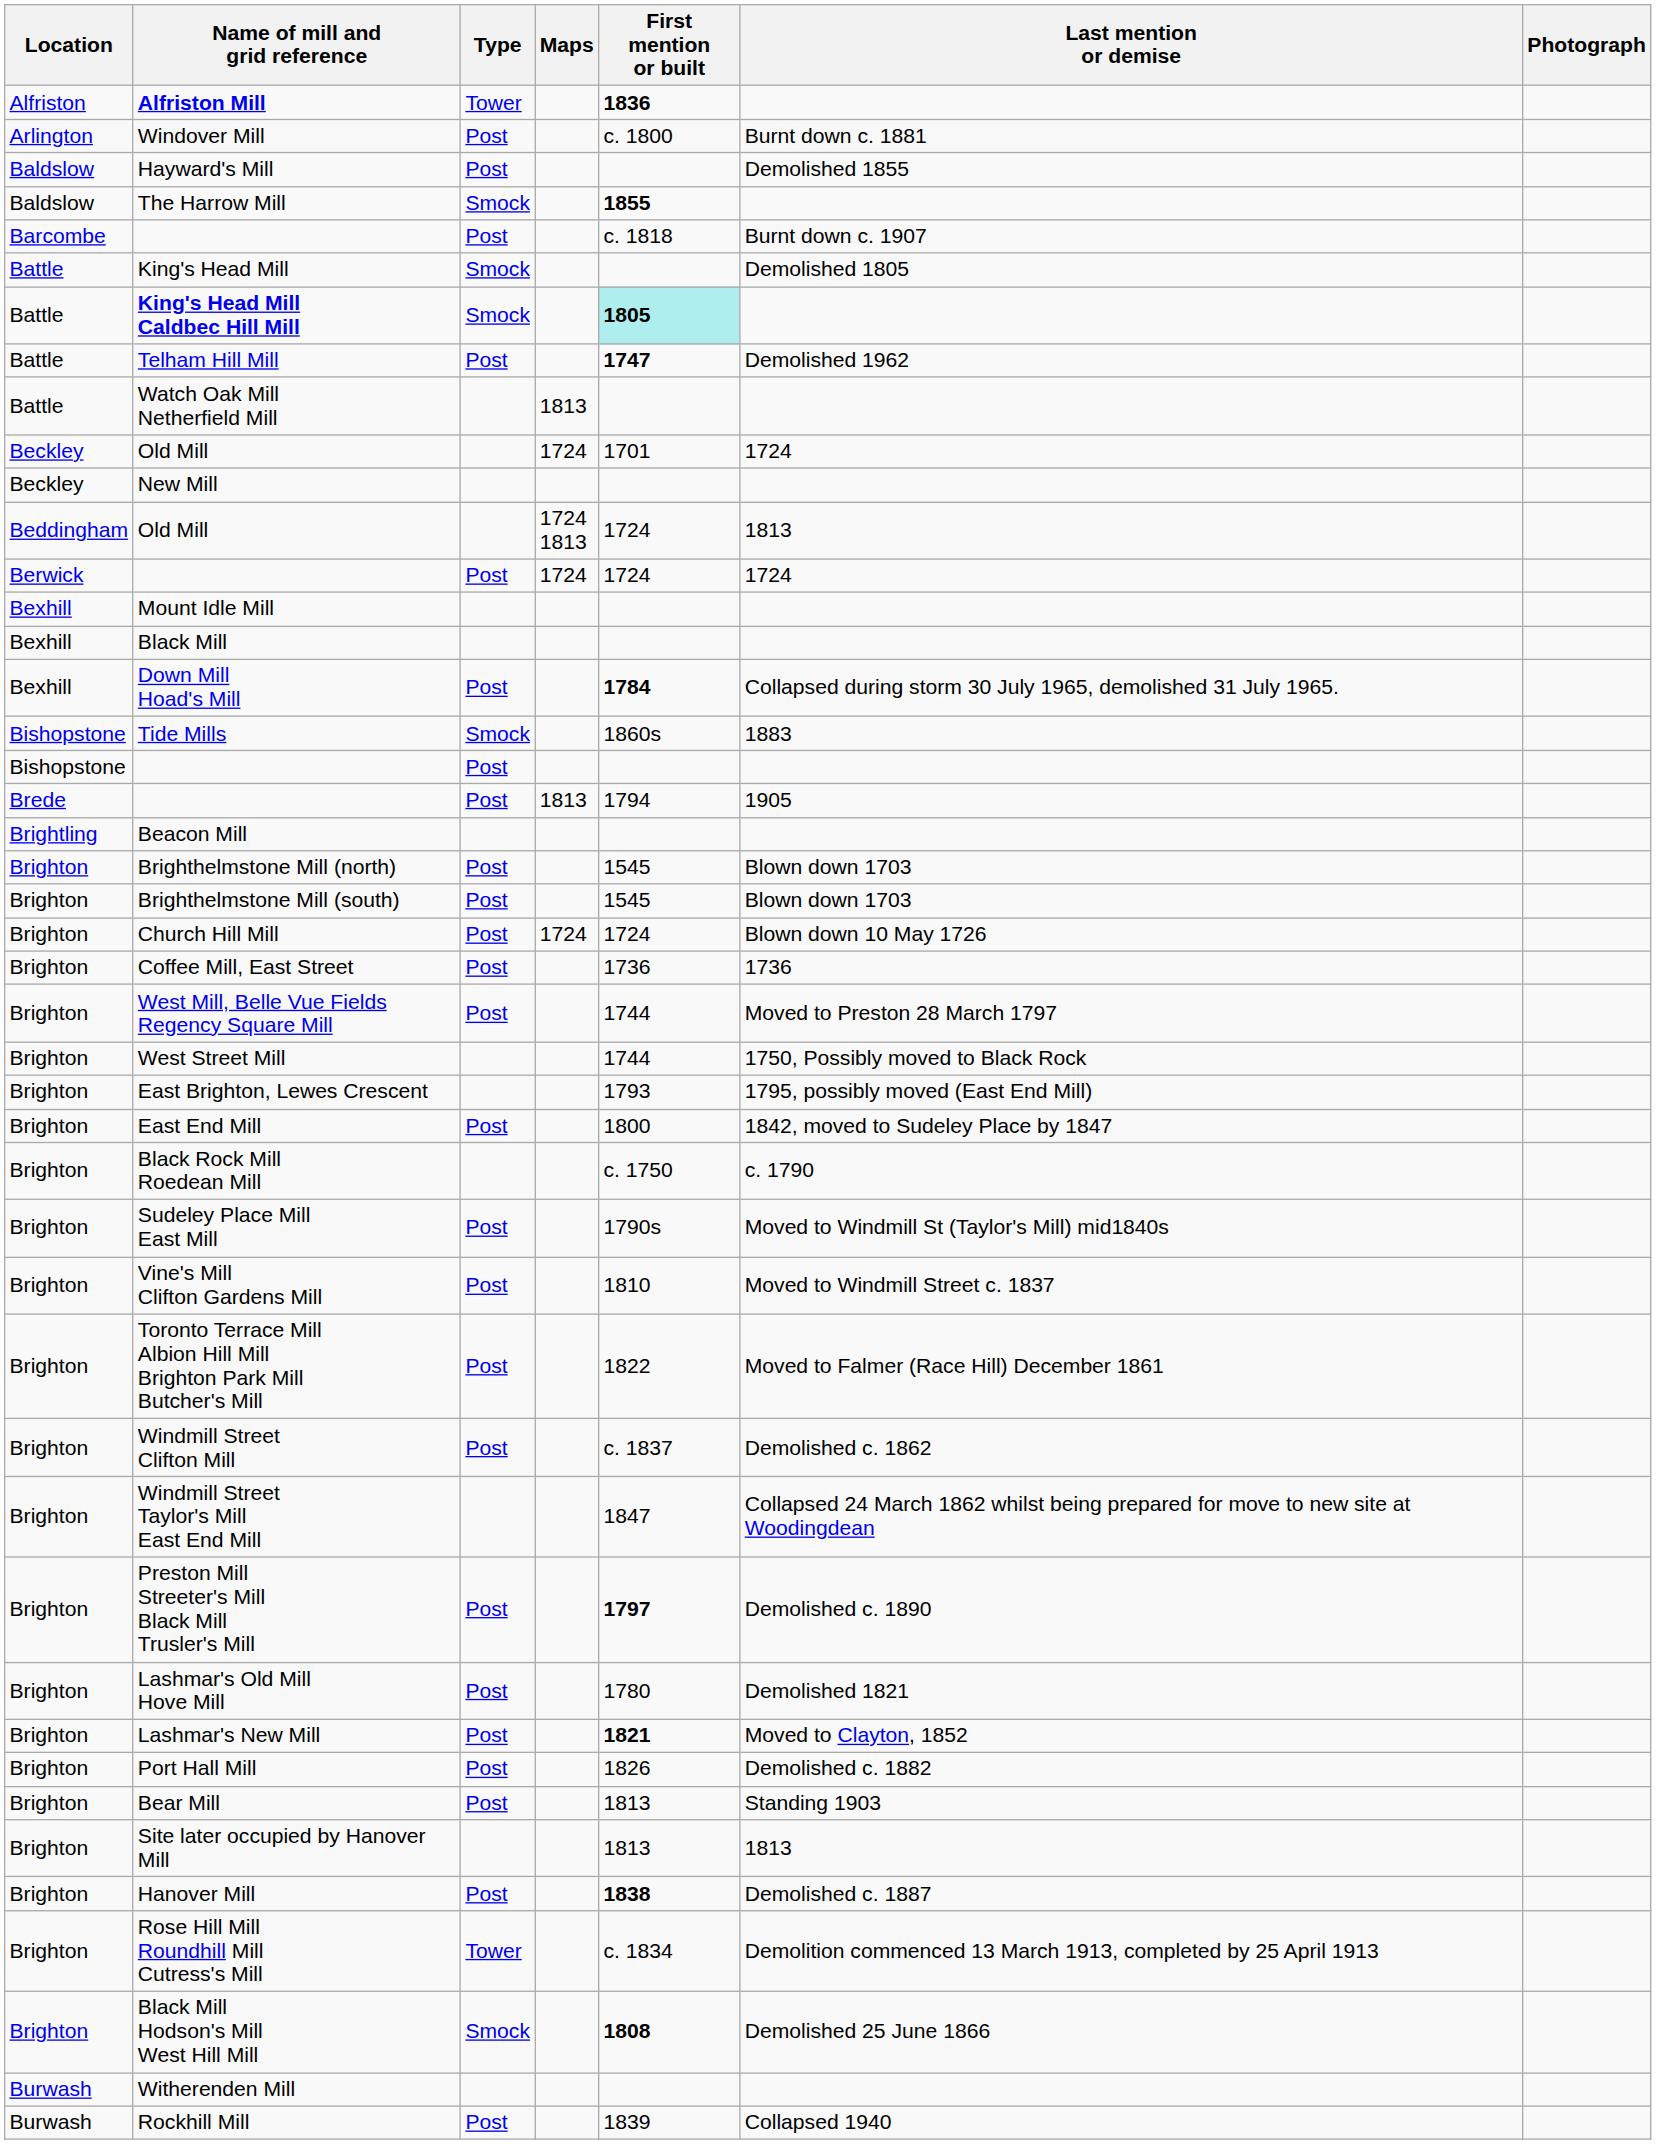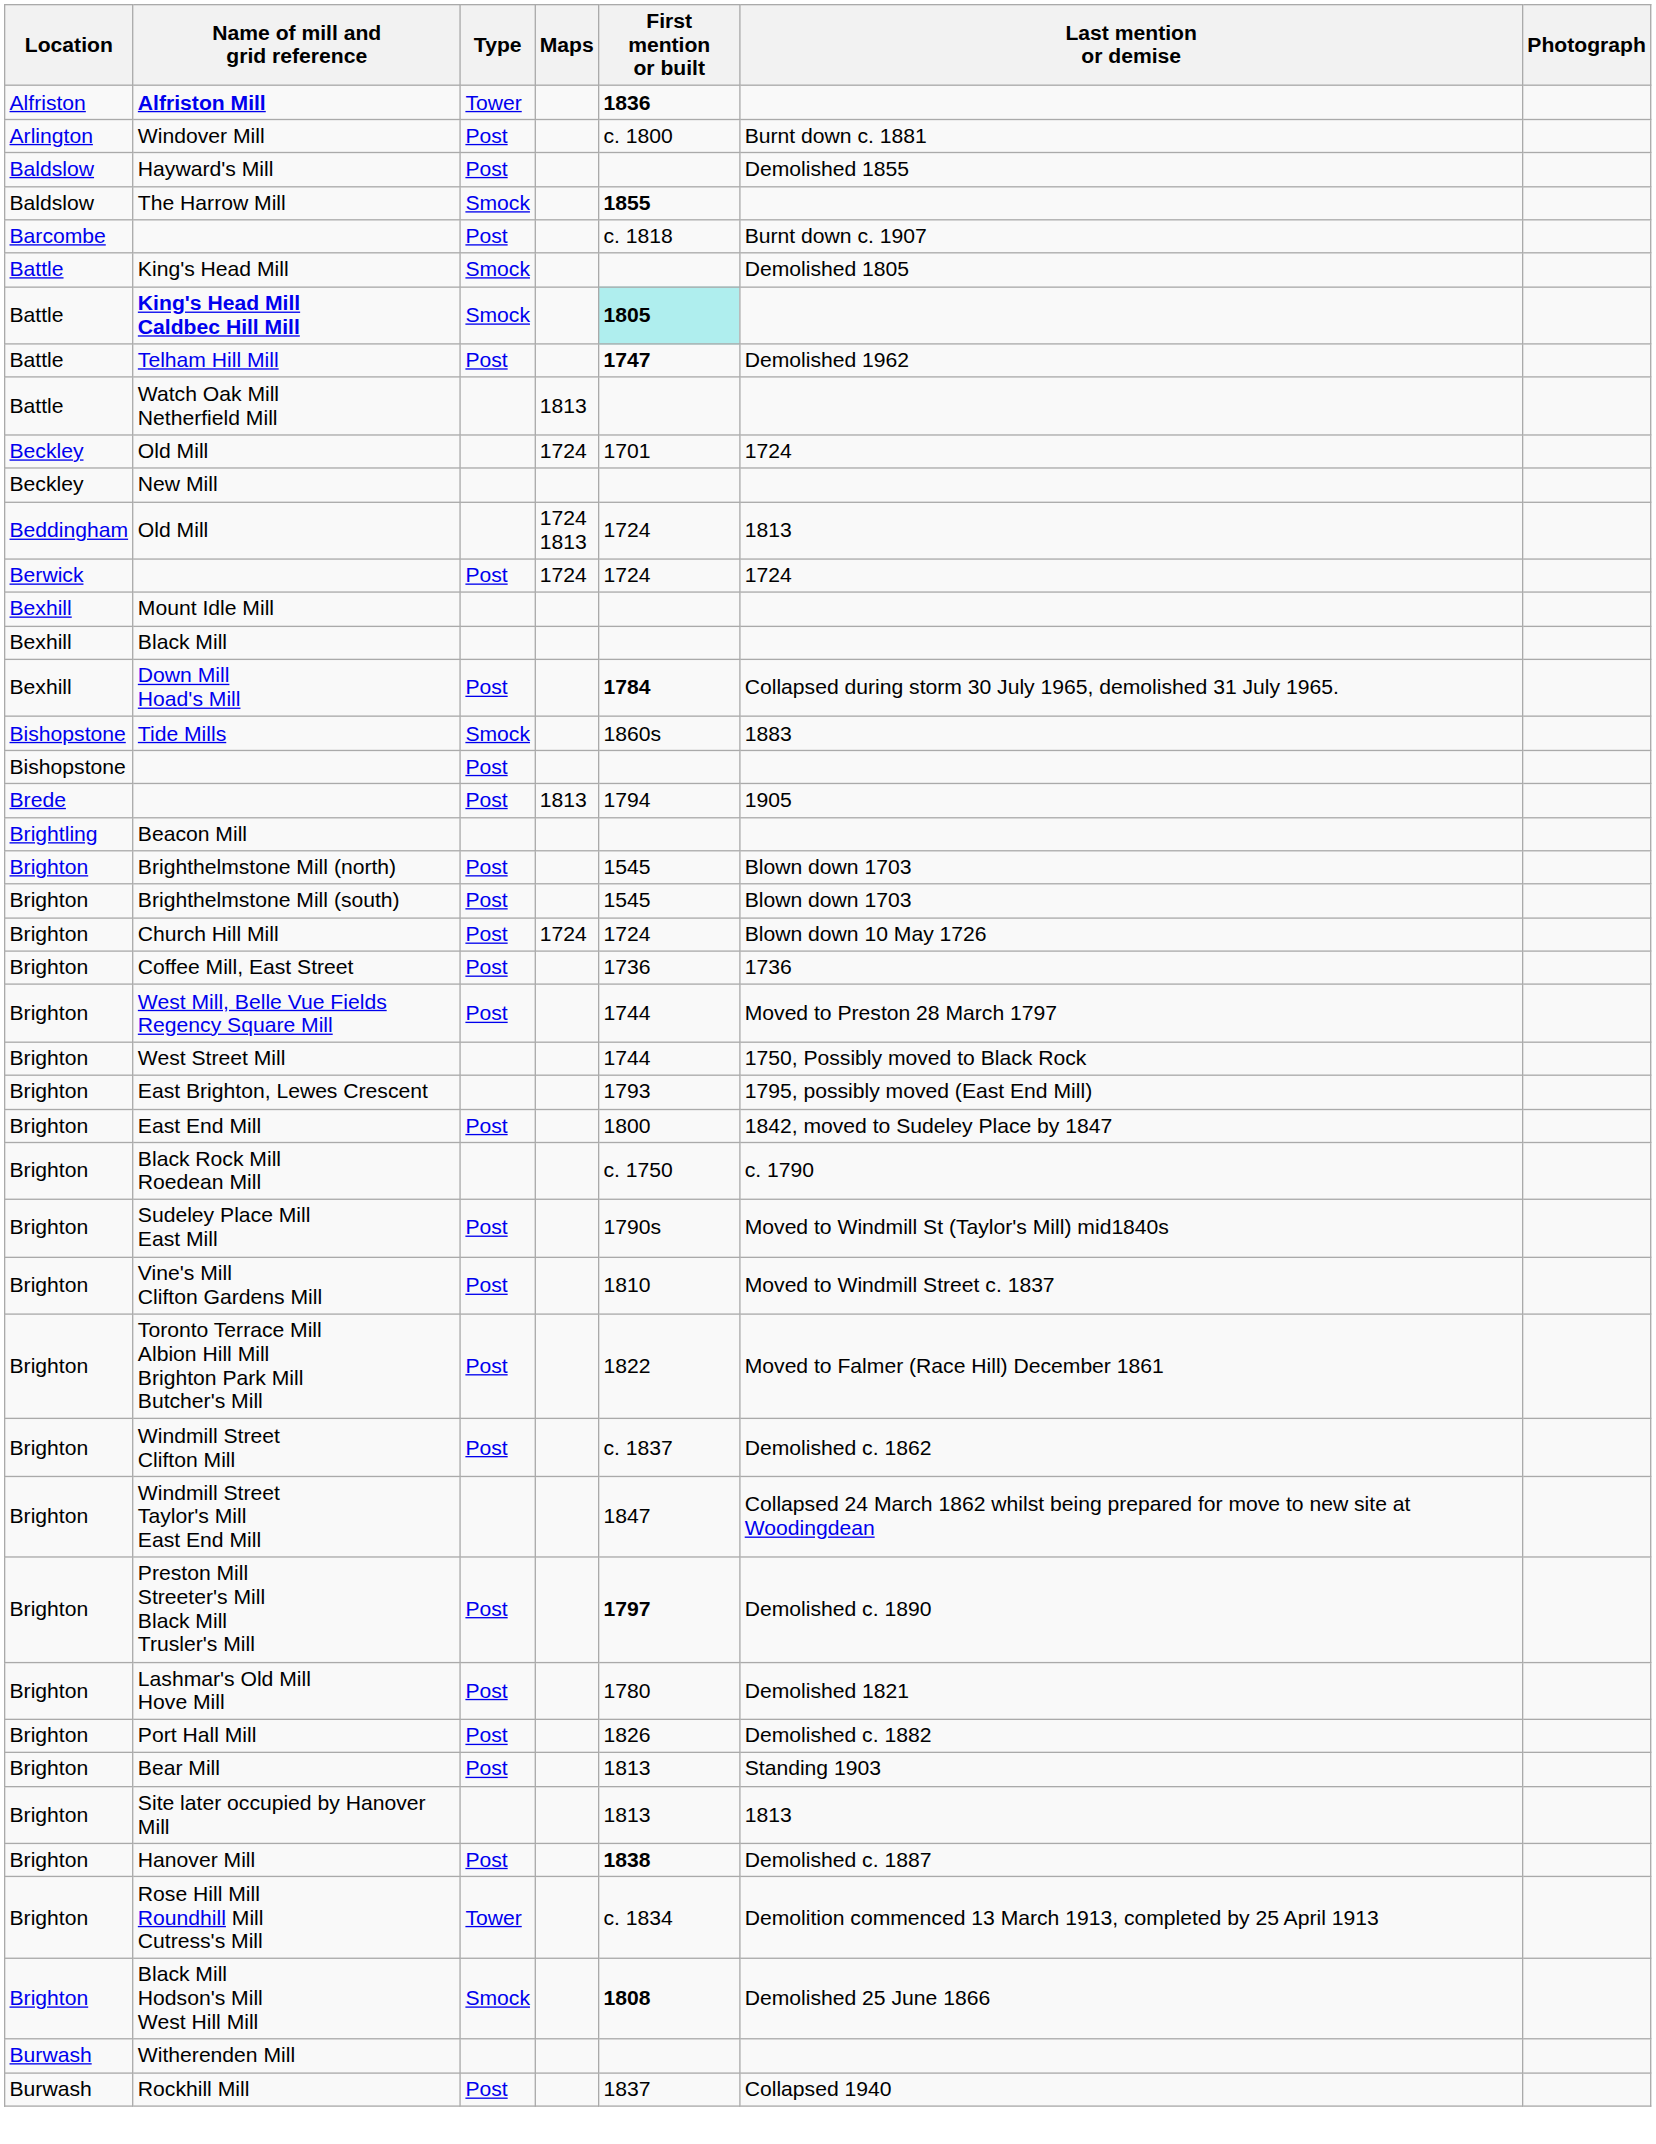- row: Brighton | Lashmar's New Mill | Post | 1821 | Moved to Clayton, 1852
Rockhill Mill | First mention or built: 1839 -> 1837
